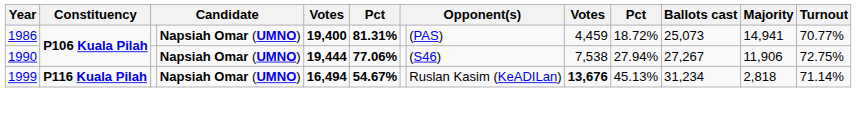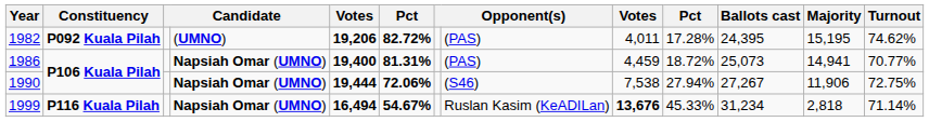+ row: 1982 | P092 Kuala Pilah | (UMNO) | 19,206 | 82.72% | (PAS) | 4,011 | 17.28% | 24,395 | 15,195 | 74.62%
1990 | column 6: 77.06% -> 72.06%
1999 | column 10: 45.13% -> 45.33%
